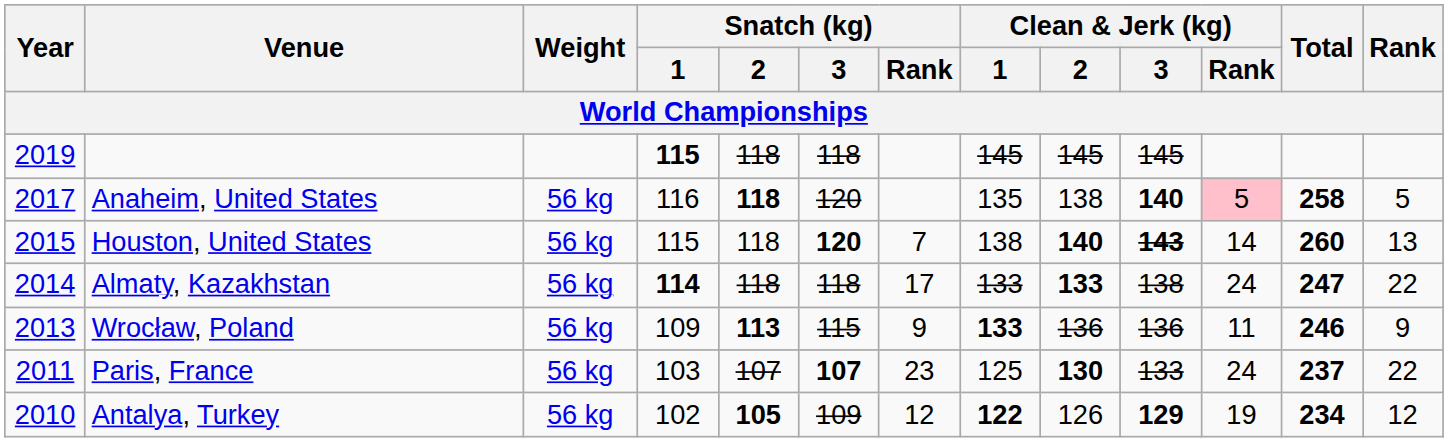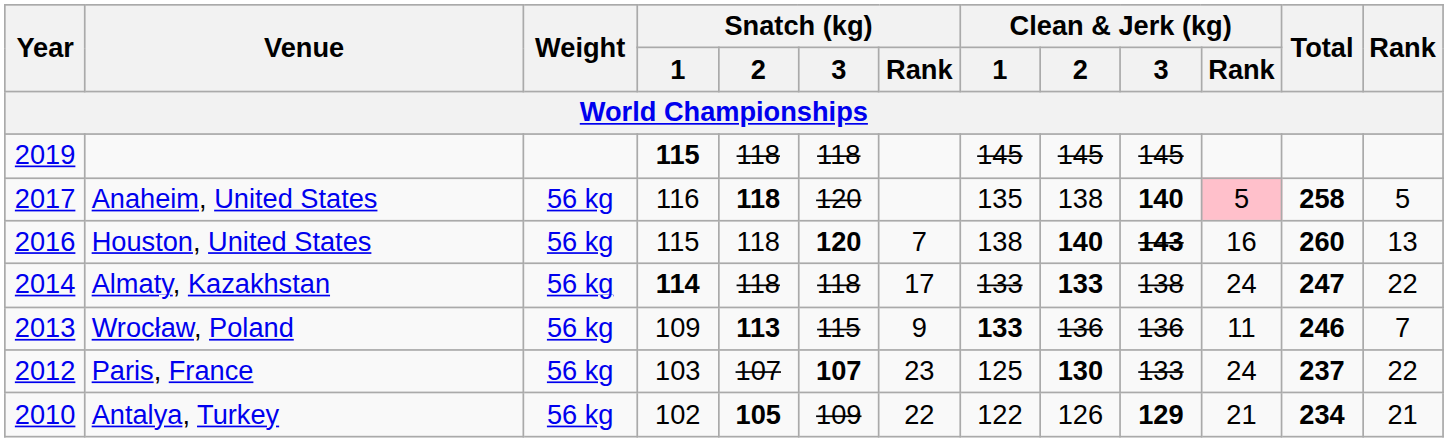Houston, United States | Year: 2015 -> 2016
Houston, United States | Clean & Jerk (kg) / Rank: 14 -> 16
Wrocław, Poland | Rank: 9 -> 7
Paris, France | Year: 2011 -> 2012
Antalya, Turkey | Snatch (kg) / Rank: 12 -> 22
Antalya, Turkey | Clean & Jerk (kg) / 1: bold -> normal
Antalya, Turkey | Clean & Jerk (kg) / Rank: 19 -> 21
Antalya, Turkey | Rank: 12 -> 21
